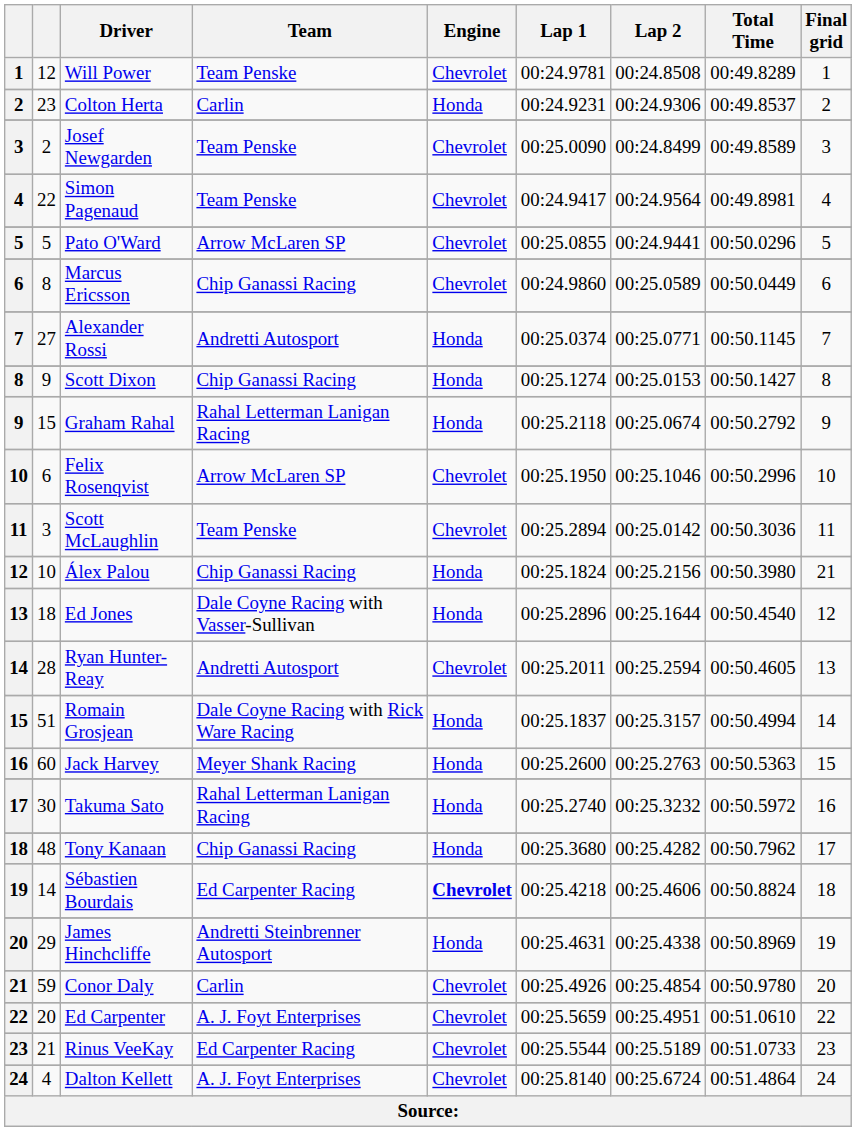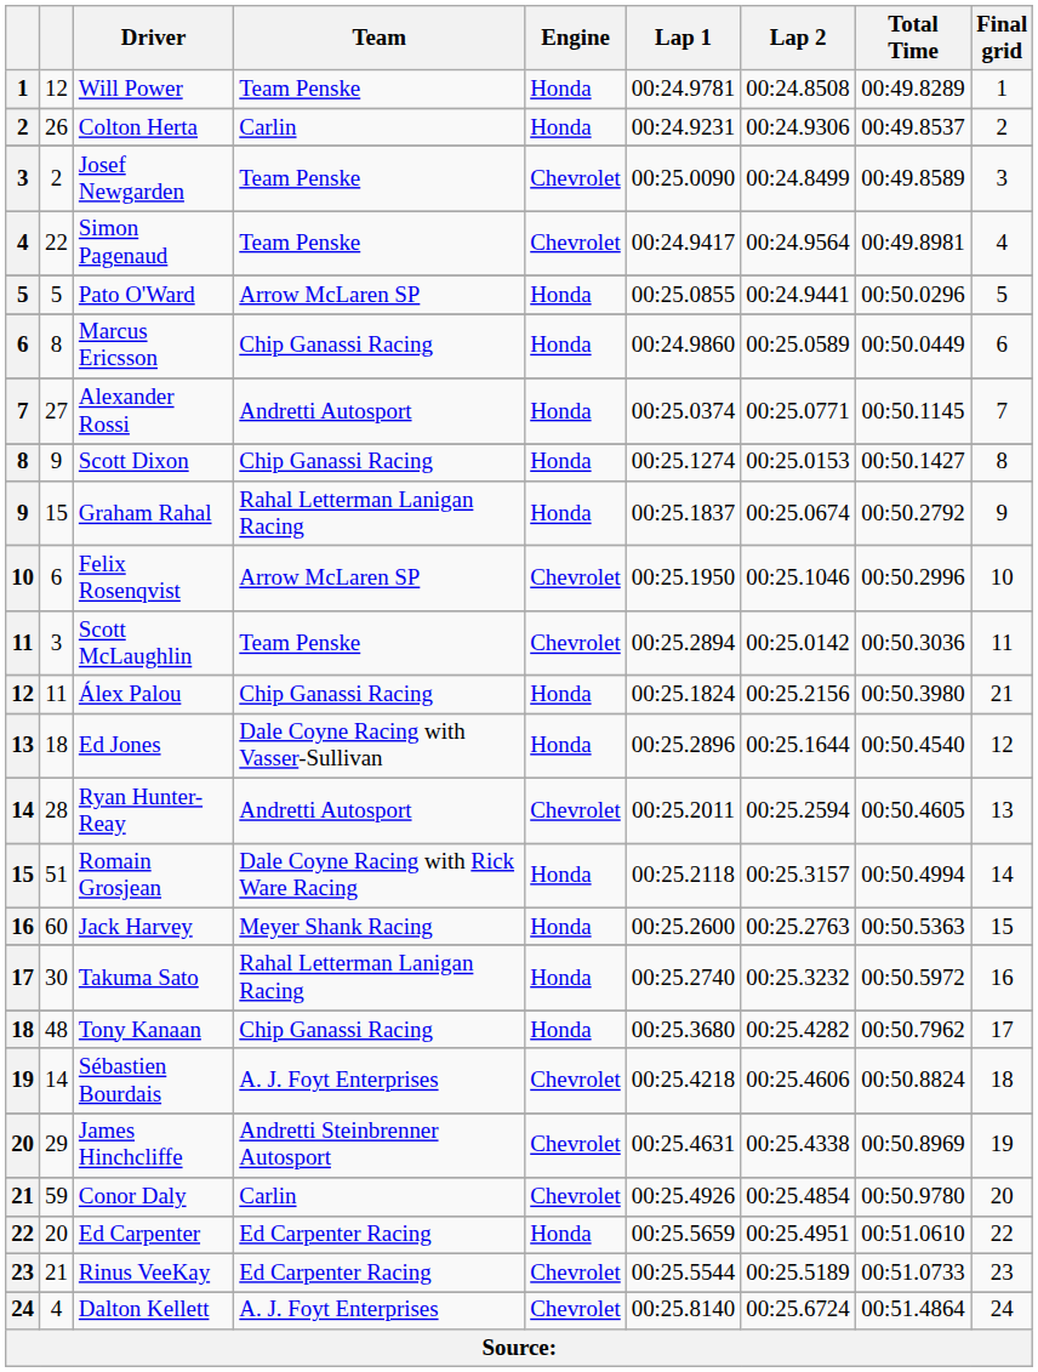Will Power | Engine: Chevrolet -> Honda
Colton Herta | column 2: 23 -> 26
Pato O'Ward | Engine: Chevrolet -> Honda
Marcus Ericsson | Engine: Chevrolet -> Honda
Graham Rahal | Lap 1: 00:25.2118 -> 00:25.1837
Álex Palou | column 2: 10 -> 11
Romain Grosjean | Lap 1: 00:25.1837 -> 00:25.2118
Sébastien Bourdais | Team: Ed Carpenter Racing -> A. J. Foyt Enterprises
Sébastien Bourdais | Engine: bold -> normal
James Hinchcliffe | Engine: Honda -> Chevrolet
Ed Carpenter | Team: A. J. Foyt Enterprises -> Ed Carpenter Racing
Ed Carpenter | Engine: Chevrolet -> Honda
